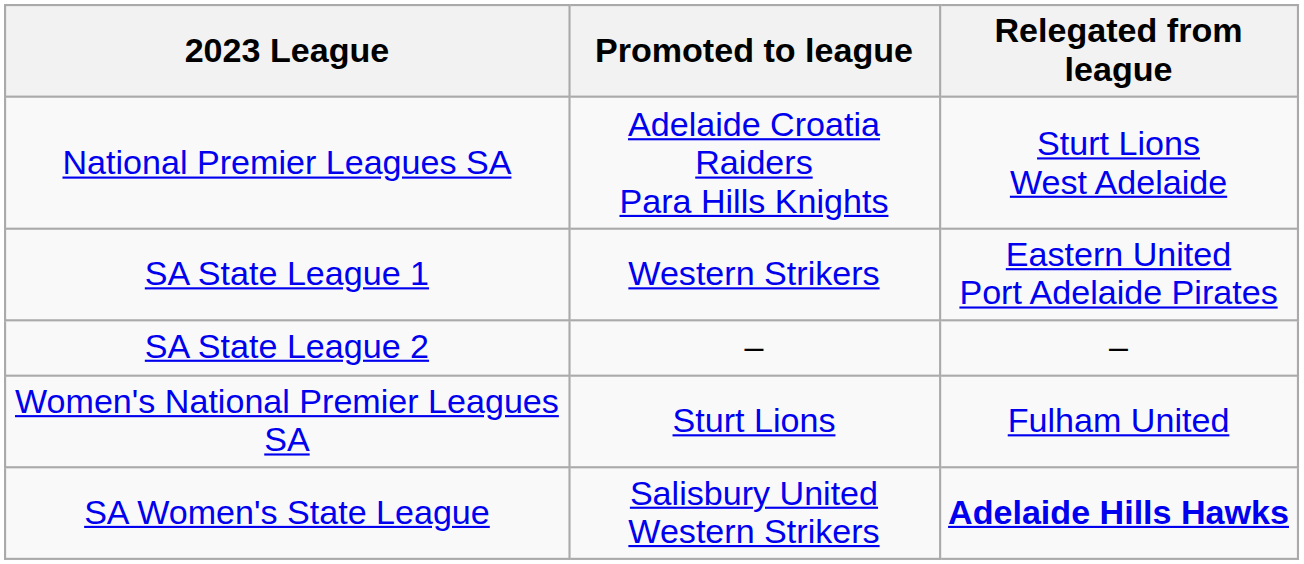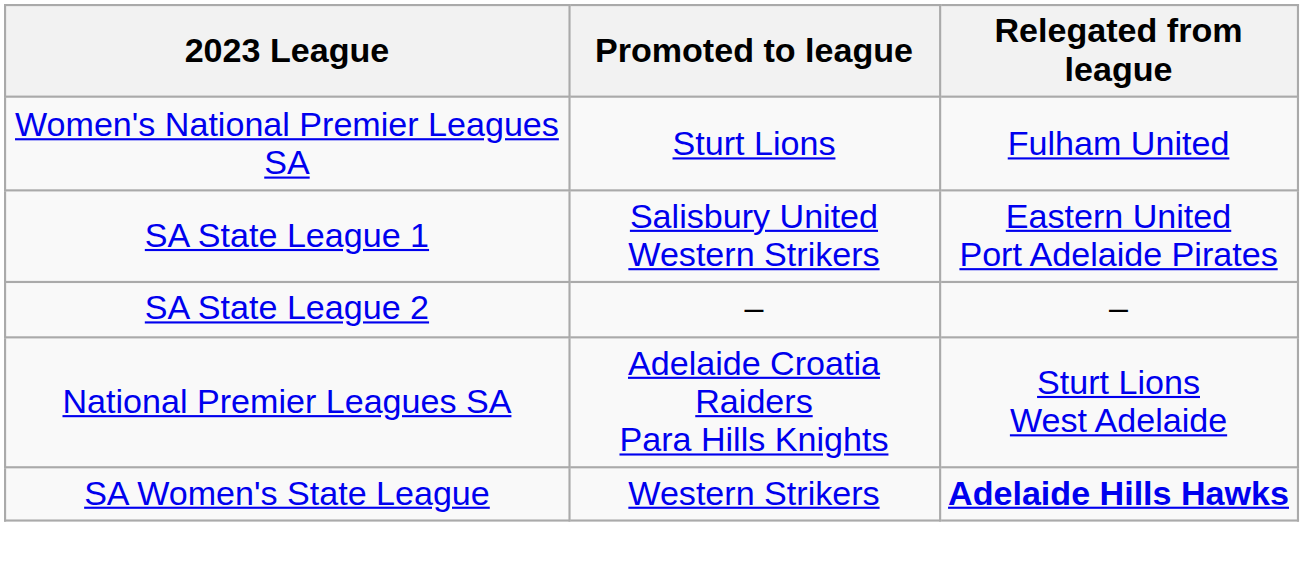rows swapped: National Premier Leagues SA <-> Women's National Premier Leagues SA
SA State League 1 | Promoted to league: Western Strikers -> Salisbury United Western Strikers
SA Women's State League | Promoted to league: Salisbury United Western Strikers -> Western Strikers
